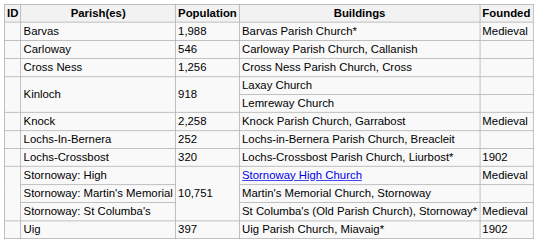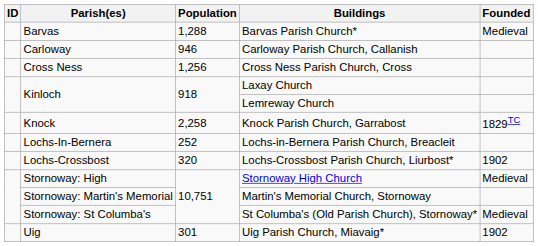Barvas Parish Church* | Population: 1,988 -> 1,288
Carloway Parish Church, Callanish | Population: 546 -> 946
Knock Parish Church, Garrabost | Founded: Medieval -> 1829TC
Uig Parish Church, Miavaig* | Population: 397 -> 301
